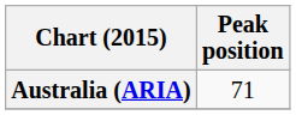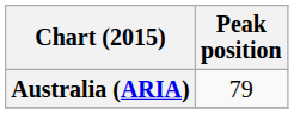Australia (ARIA) | Peak position: 71 -> 79
